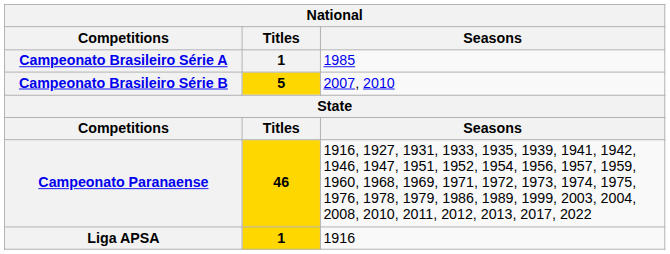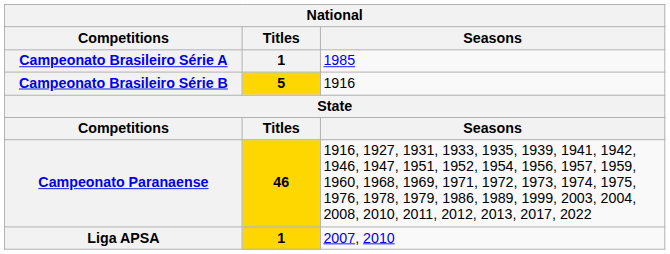Campeonato Brasileiro Série B | Seasons: 2007, 2010 -> 1916
Liga APSA | Seasons: 1916 -> 2007, 2010
